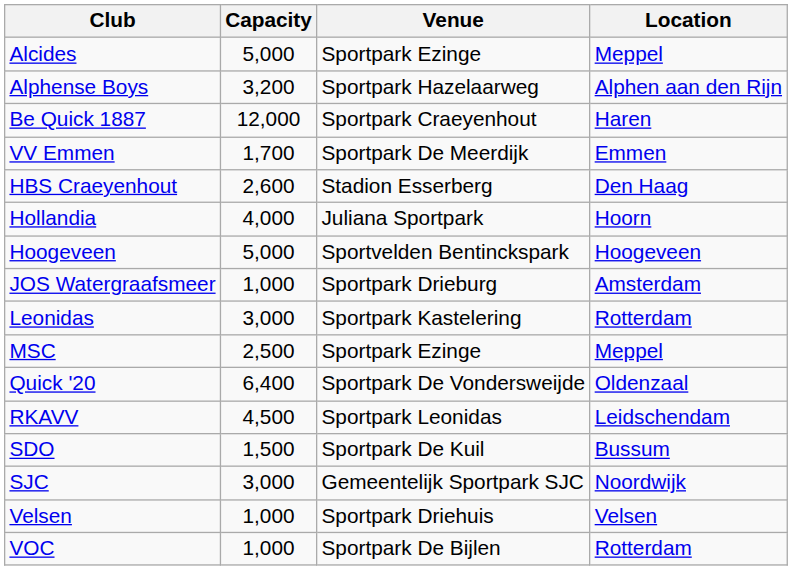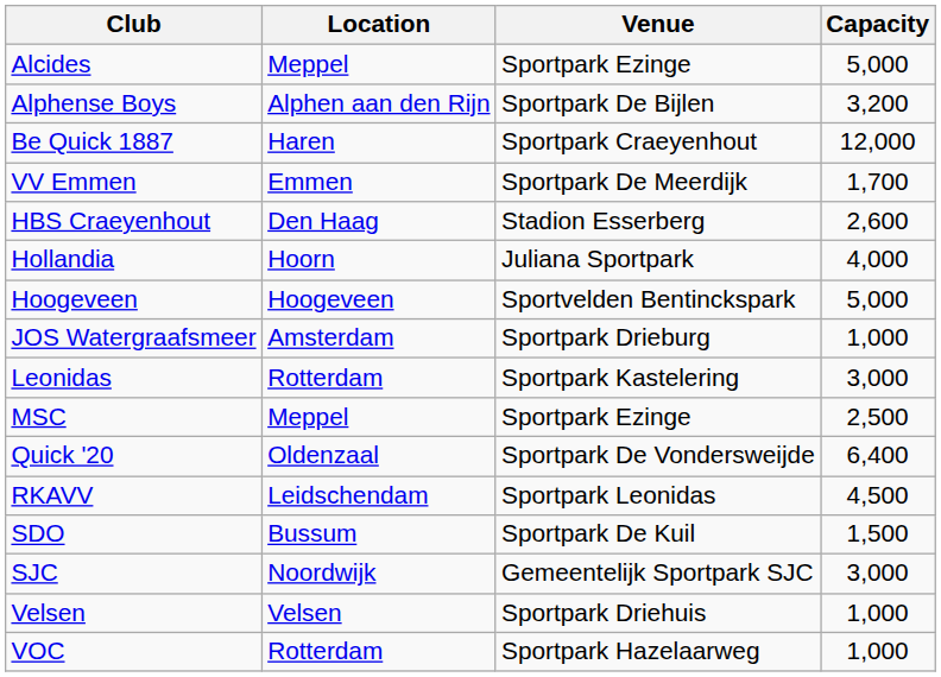columns swapped: Location <-> Capacity
Alphense Boys | Venue: Sportpark Hazelaarweg -> Sportpark De Bijlen
VOC | Venue: Sportpark De Bijlen -> Sportpark Hazelaarweg
